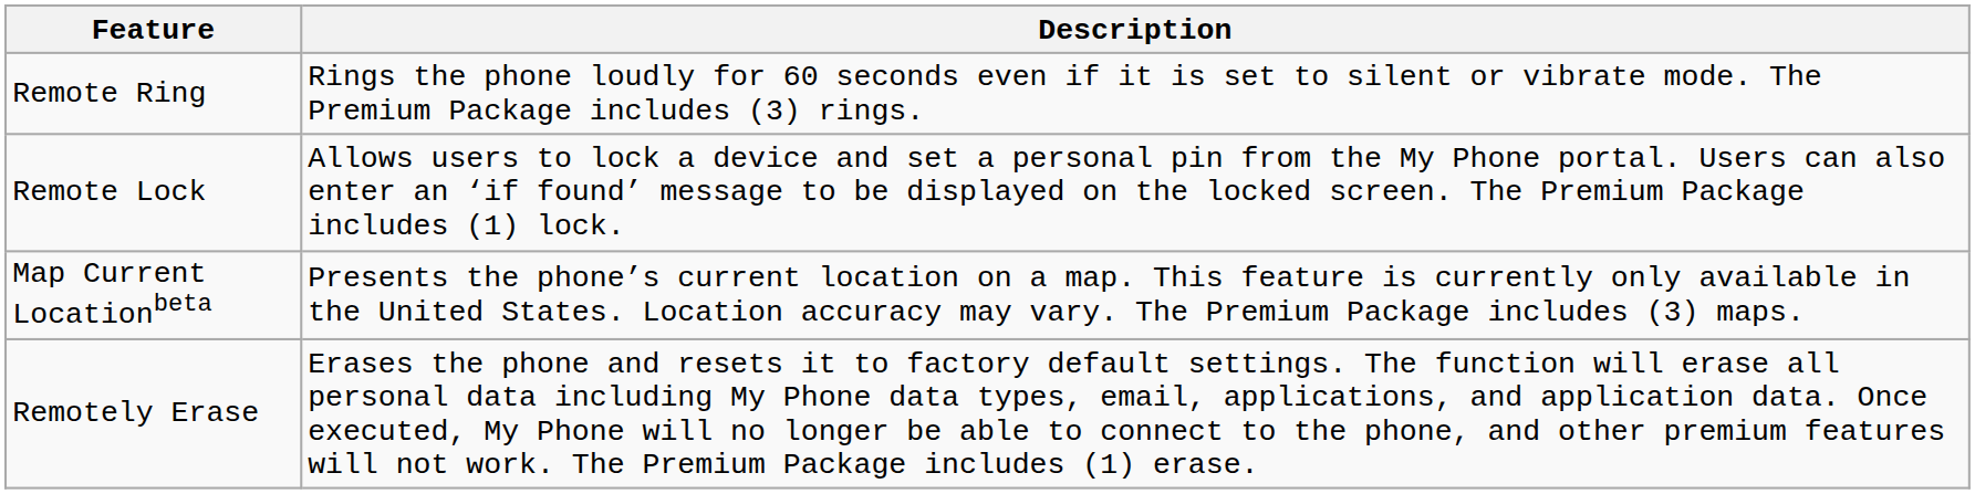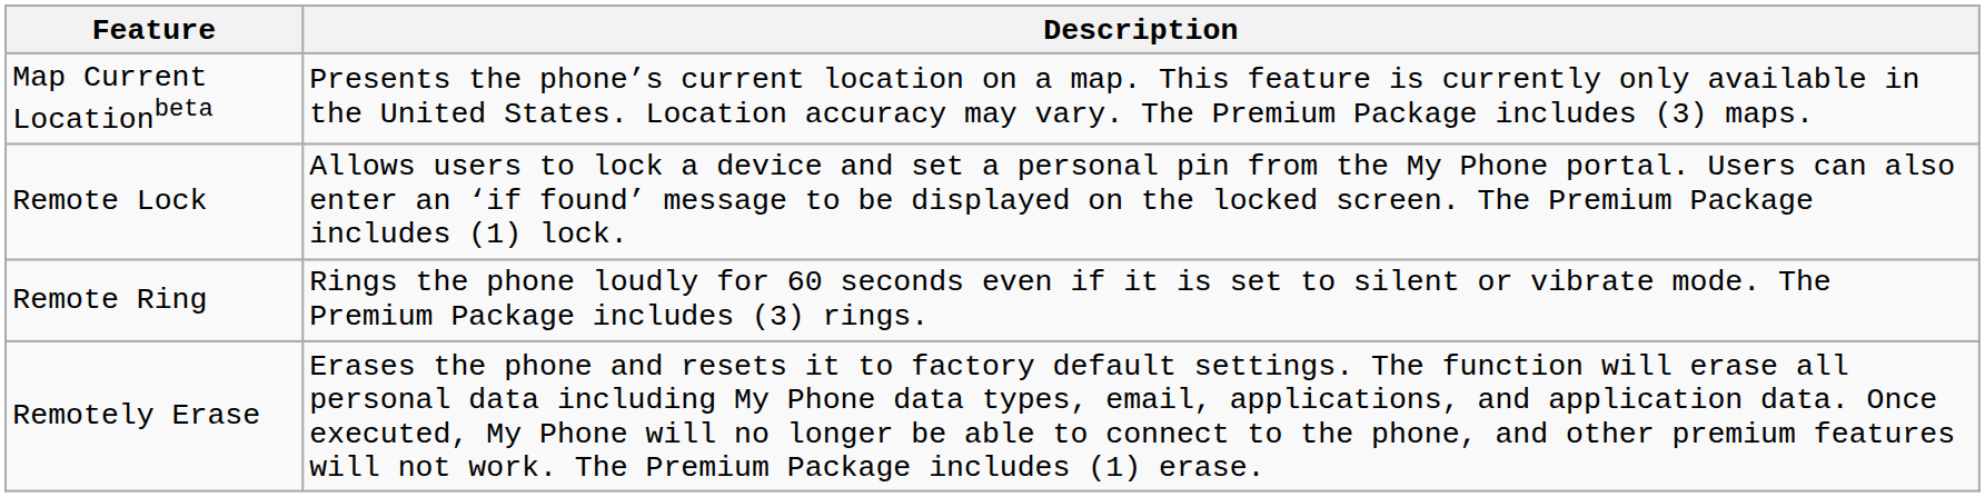rows swapped: Remote Ring <-> Map Current Locationbeta
